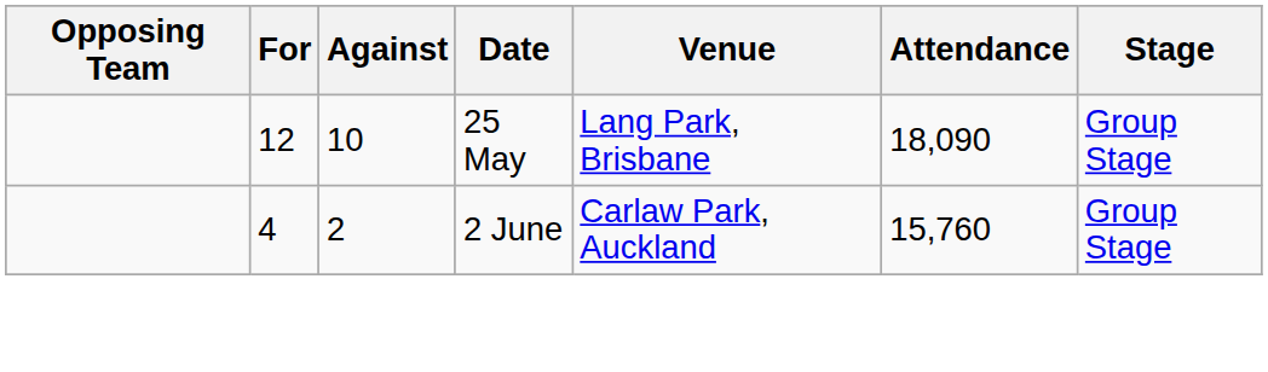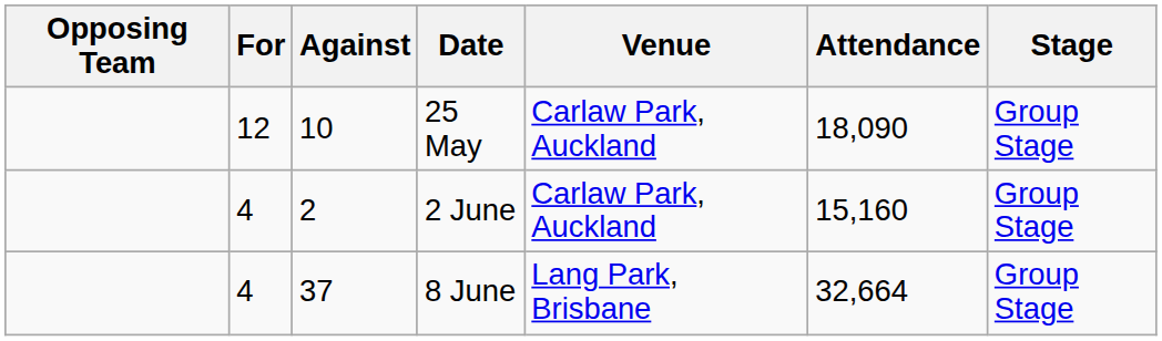25 May | Venue: Lang Park, Brisbane -> Carlaw Park, Auckland
2 June | Attendance: 15,760 -> 15,160
+ row: 4 | 37 | 8 June | Lang Park, Brisbane | 32,664 | Group Stage
